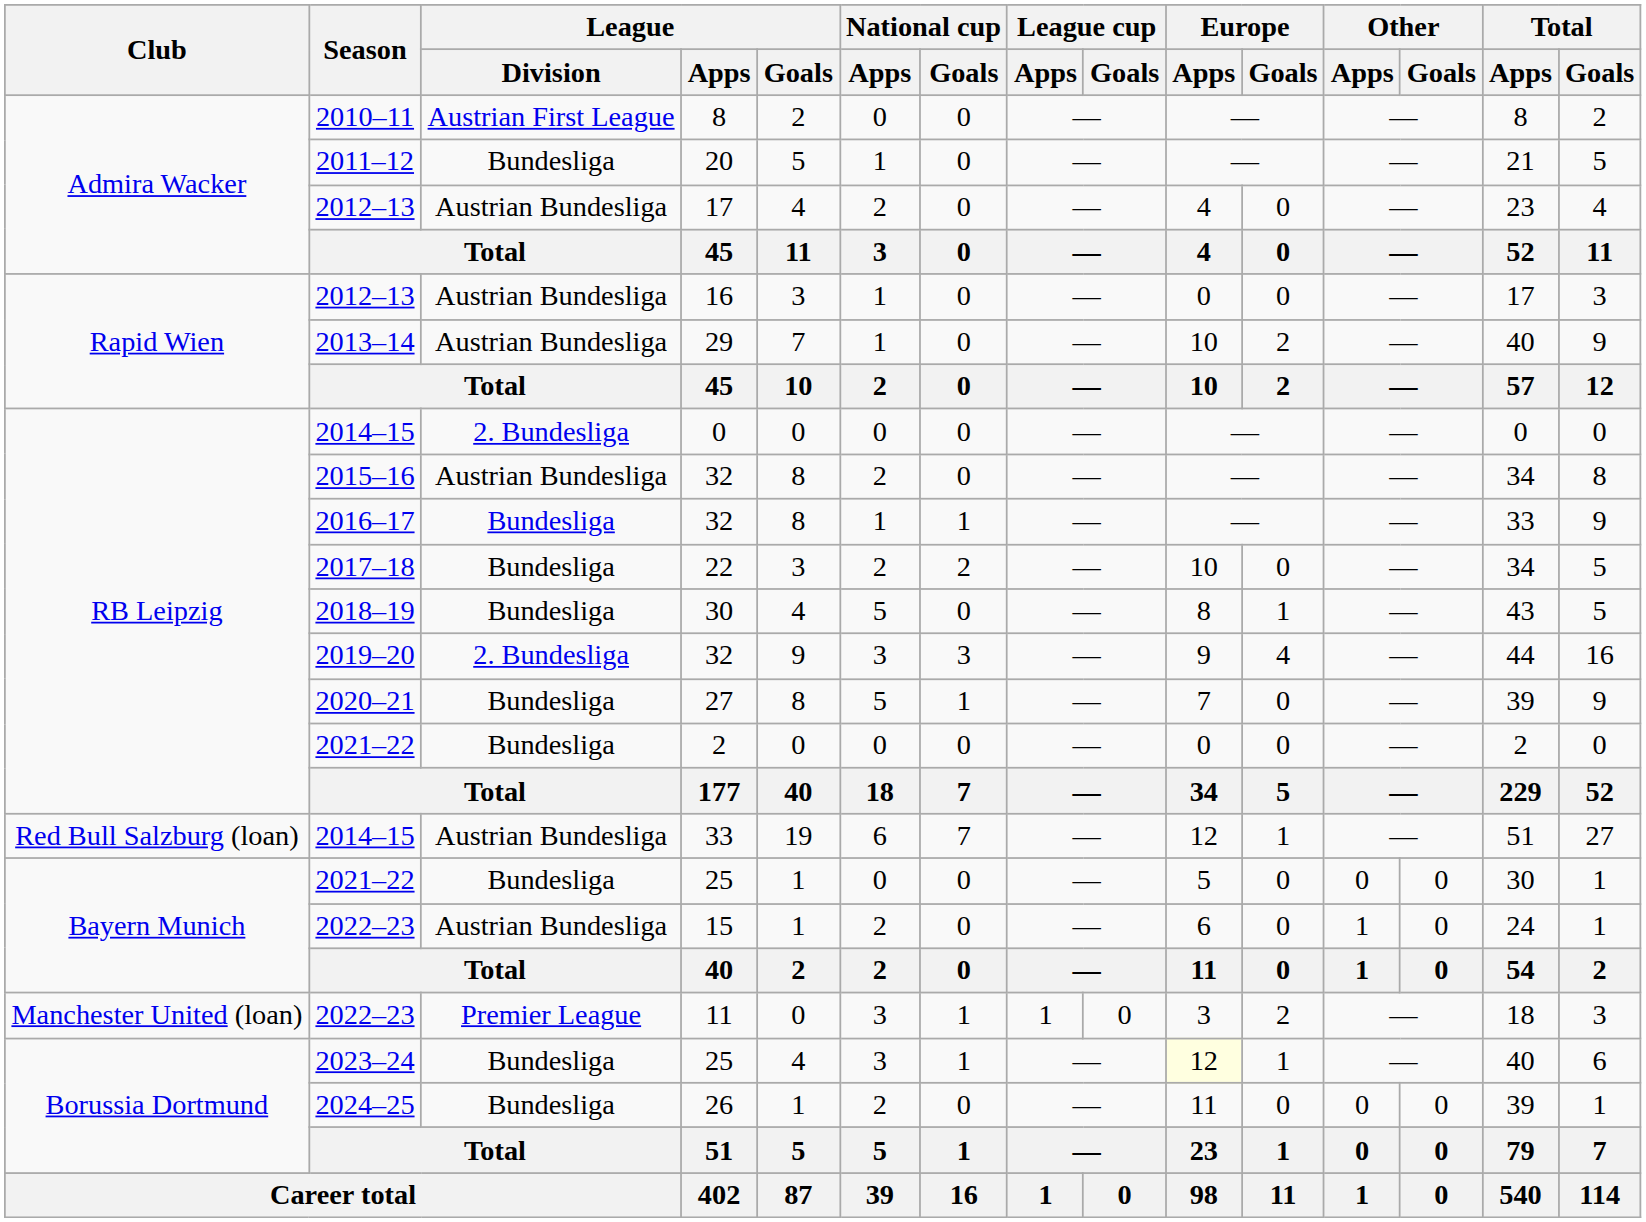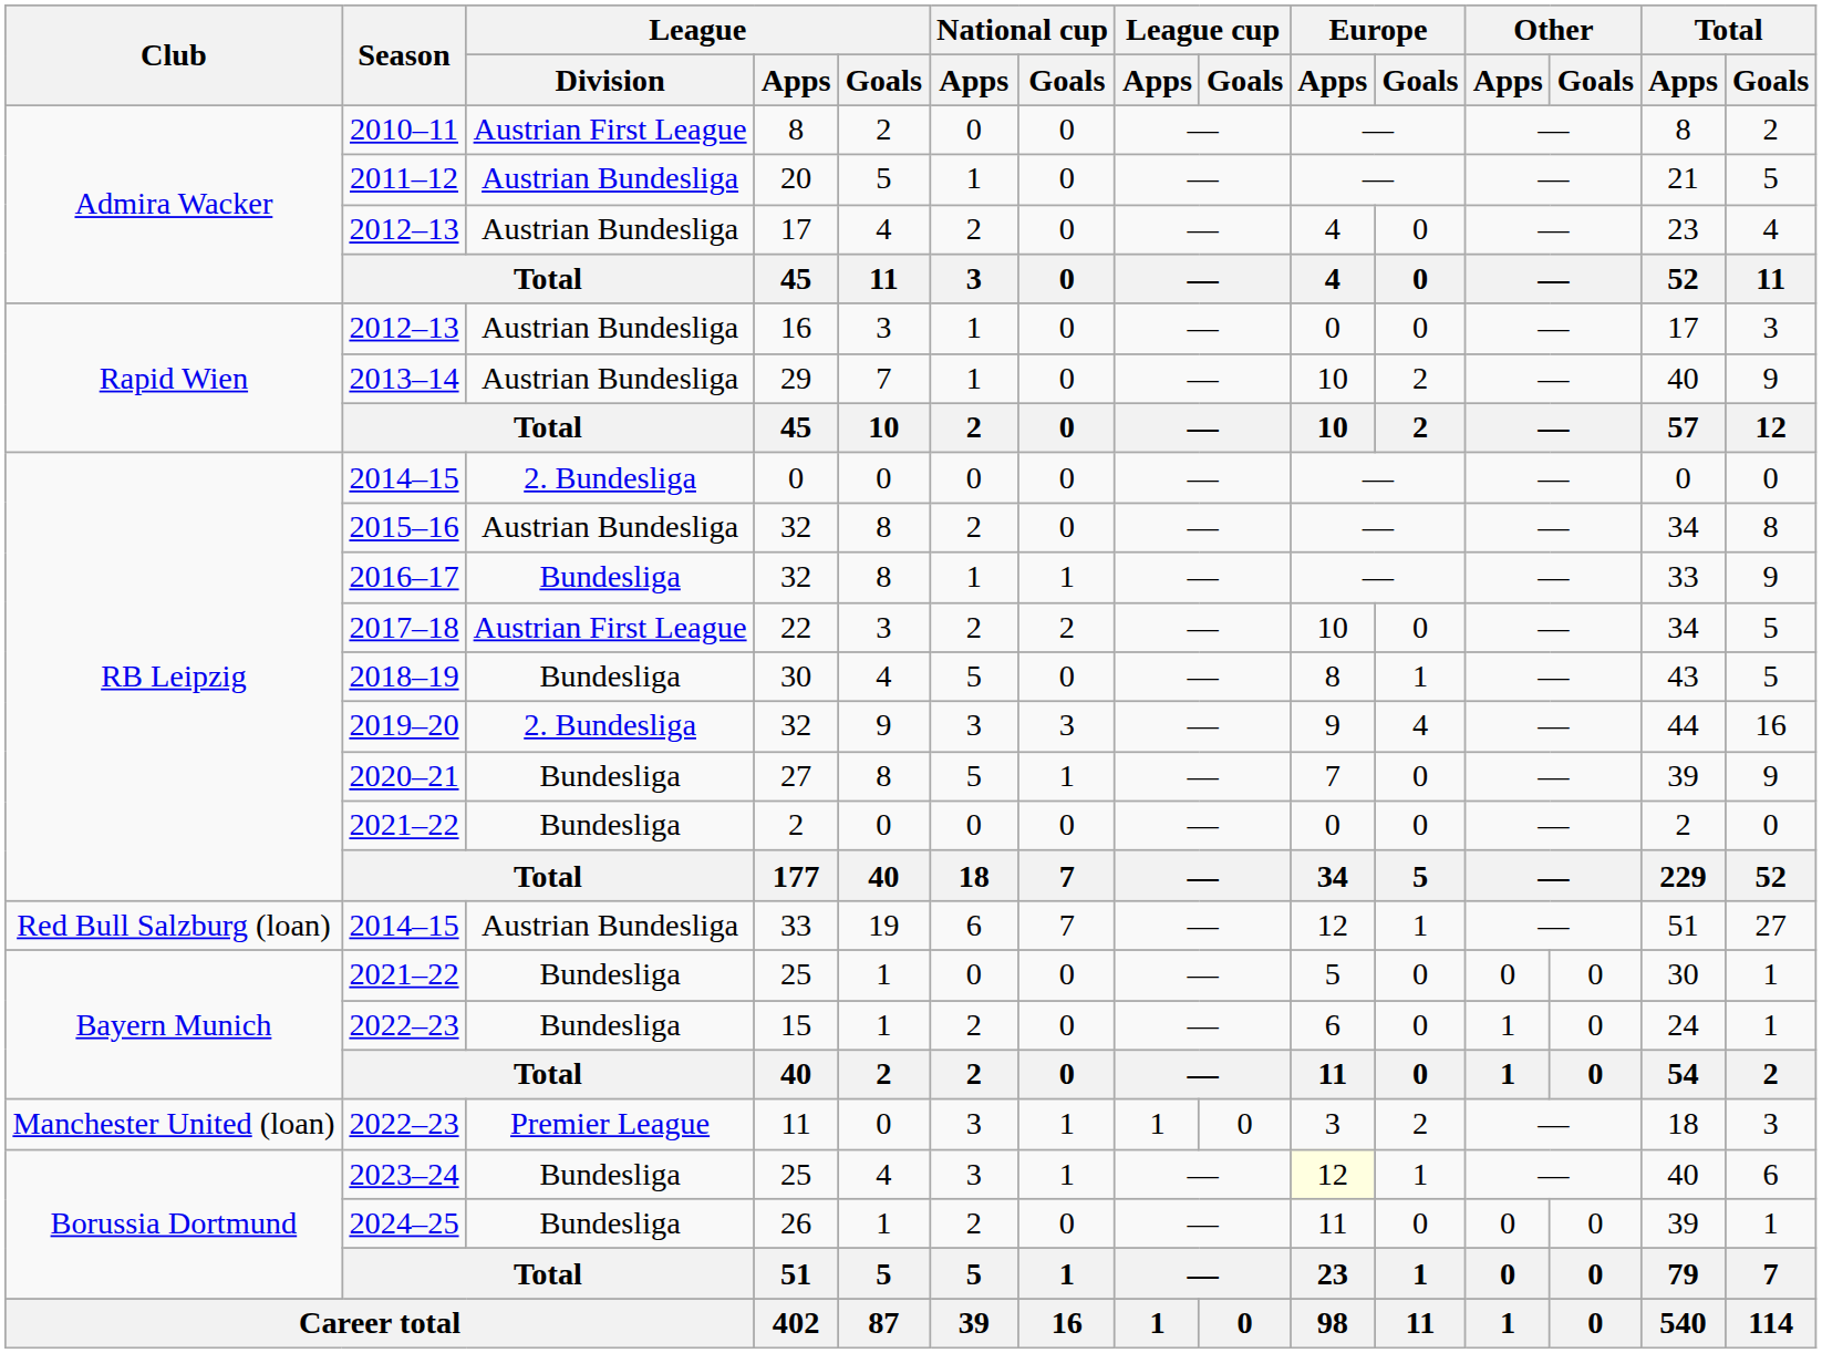20 | League / Division: Bundesliga -> Austrian Bundesliga
22 | League / Division: Bundesliga -> Austrian First League
15 | League / Division: Austrian Bundesliga -> Bundesliga
